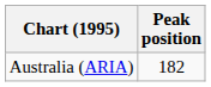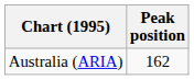Australia (ARIA) | Peak position: 182 -> 162
